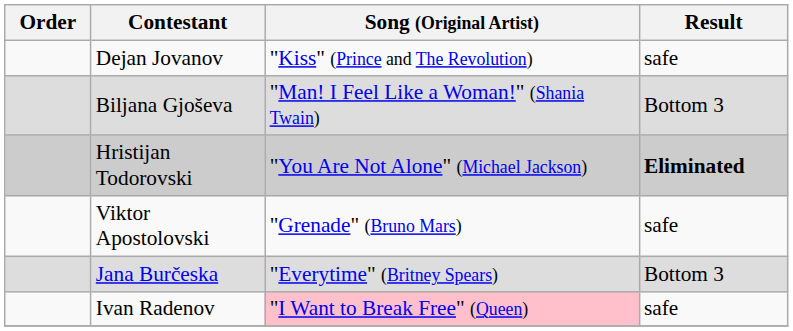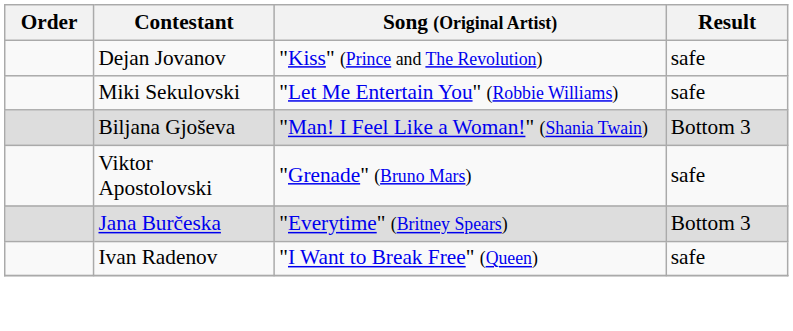+ row: Miki Sekulovski | "Let Me Entertain You" (Robbie Williams) | safe
- row: Hristijan Todorovski | "You Are Not Alone" (Michael Jackson) | Eliminated
Ivan Radenov | Song (Original Artist): pink background -> no background
